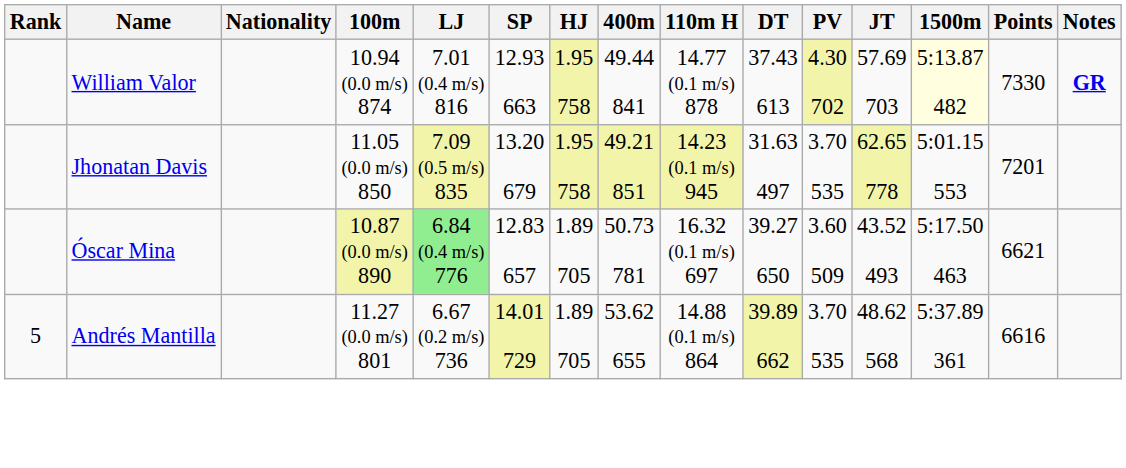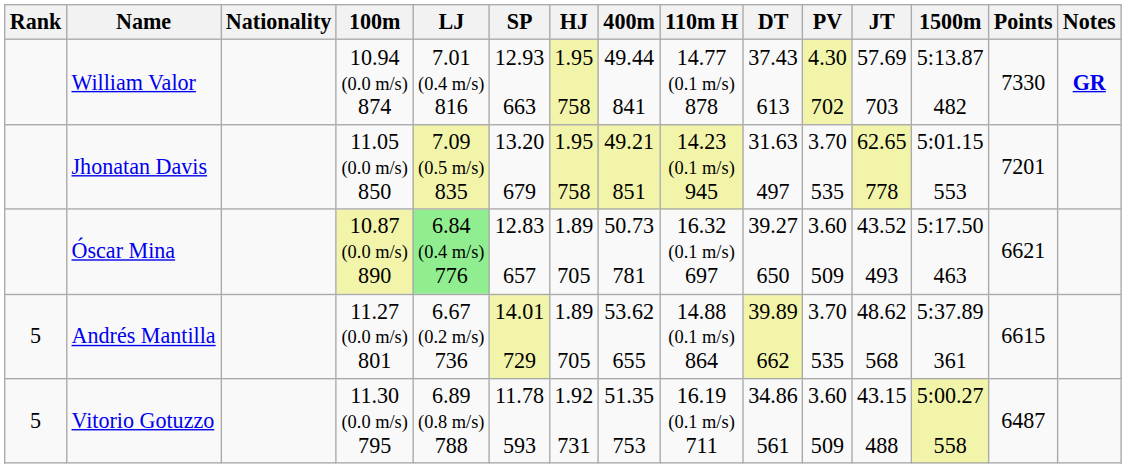William Valor | 1500m: lightyellow background -> no background
Andrés Mantilla | Points: 6616 -> 6615
+ row: 5 | Vitorio Gotuzzo | 11.30 (0.0 m/s) 795 | 6.89 (0.8 m/s) 788 | 11.78 593 | 1.92 731 | 51.35 753 | 16.19 (0.1 m/s) 711 | 34.86 561 | 3.60 509 | 43.15 488 | 5:00.27 558 | 6487
